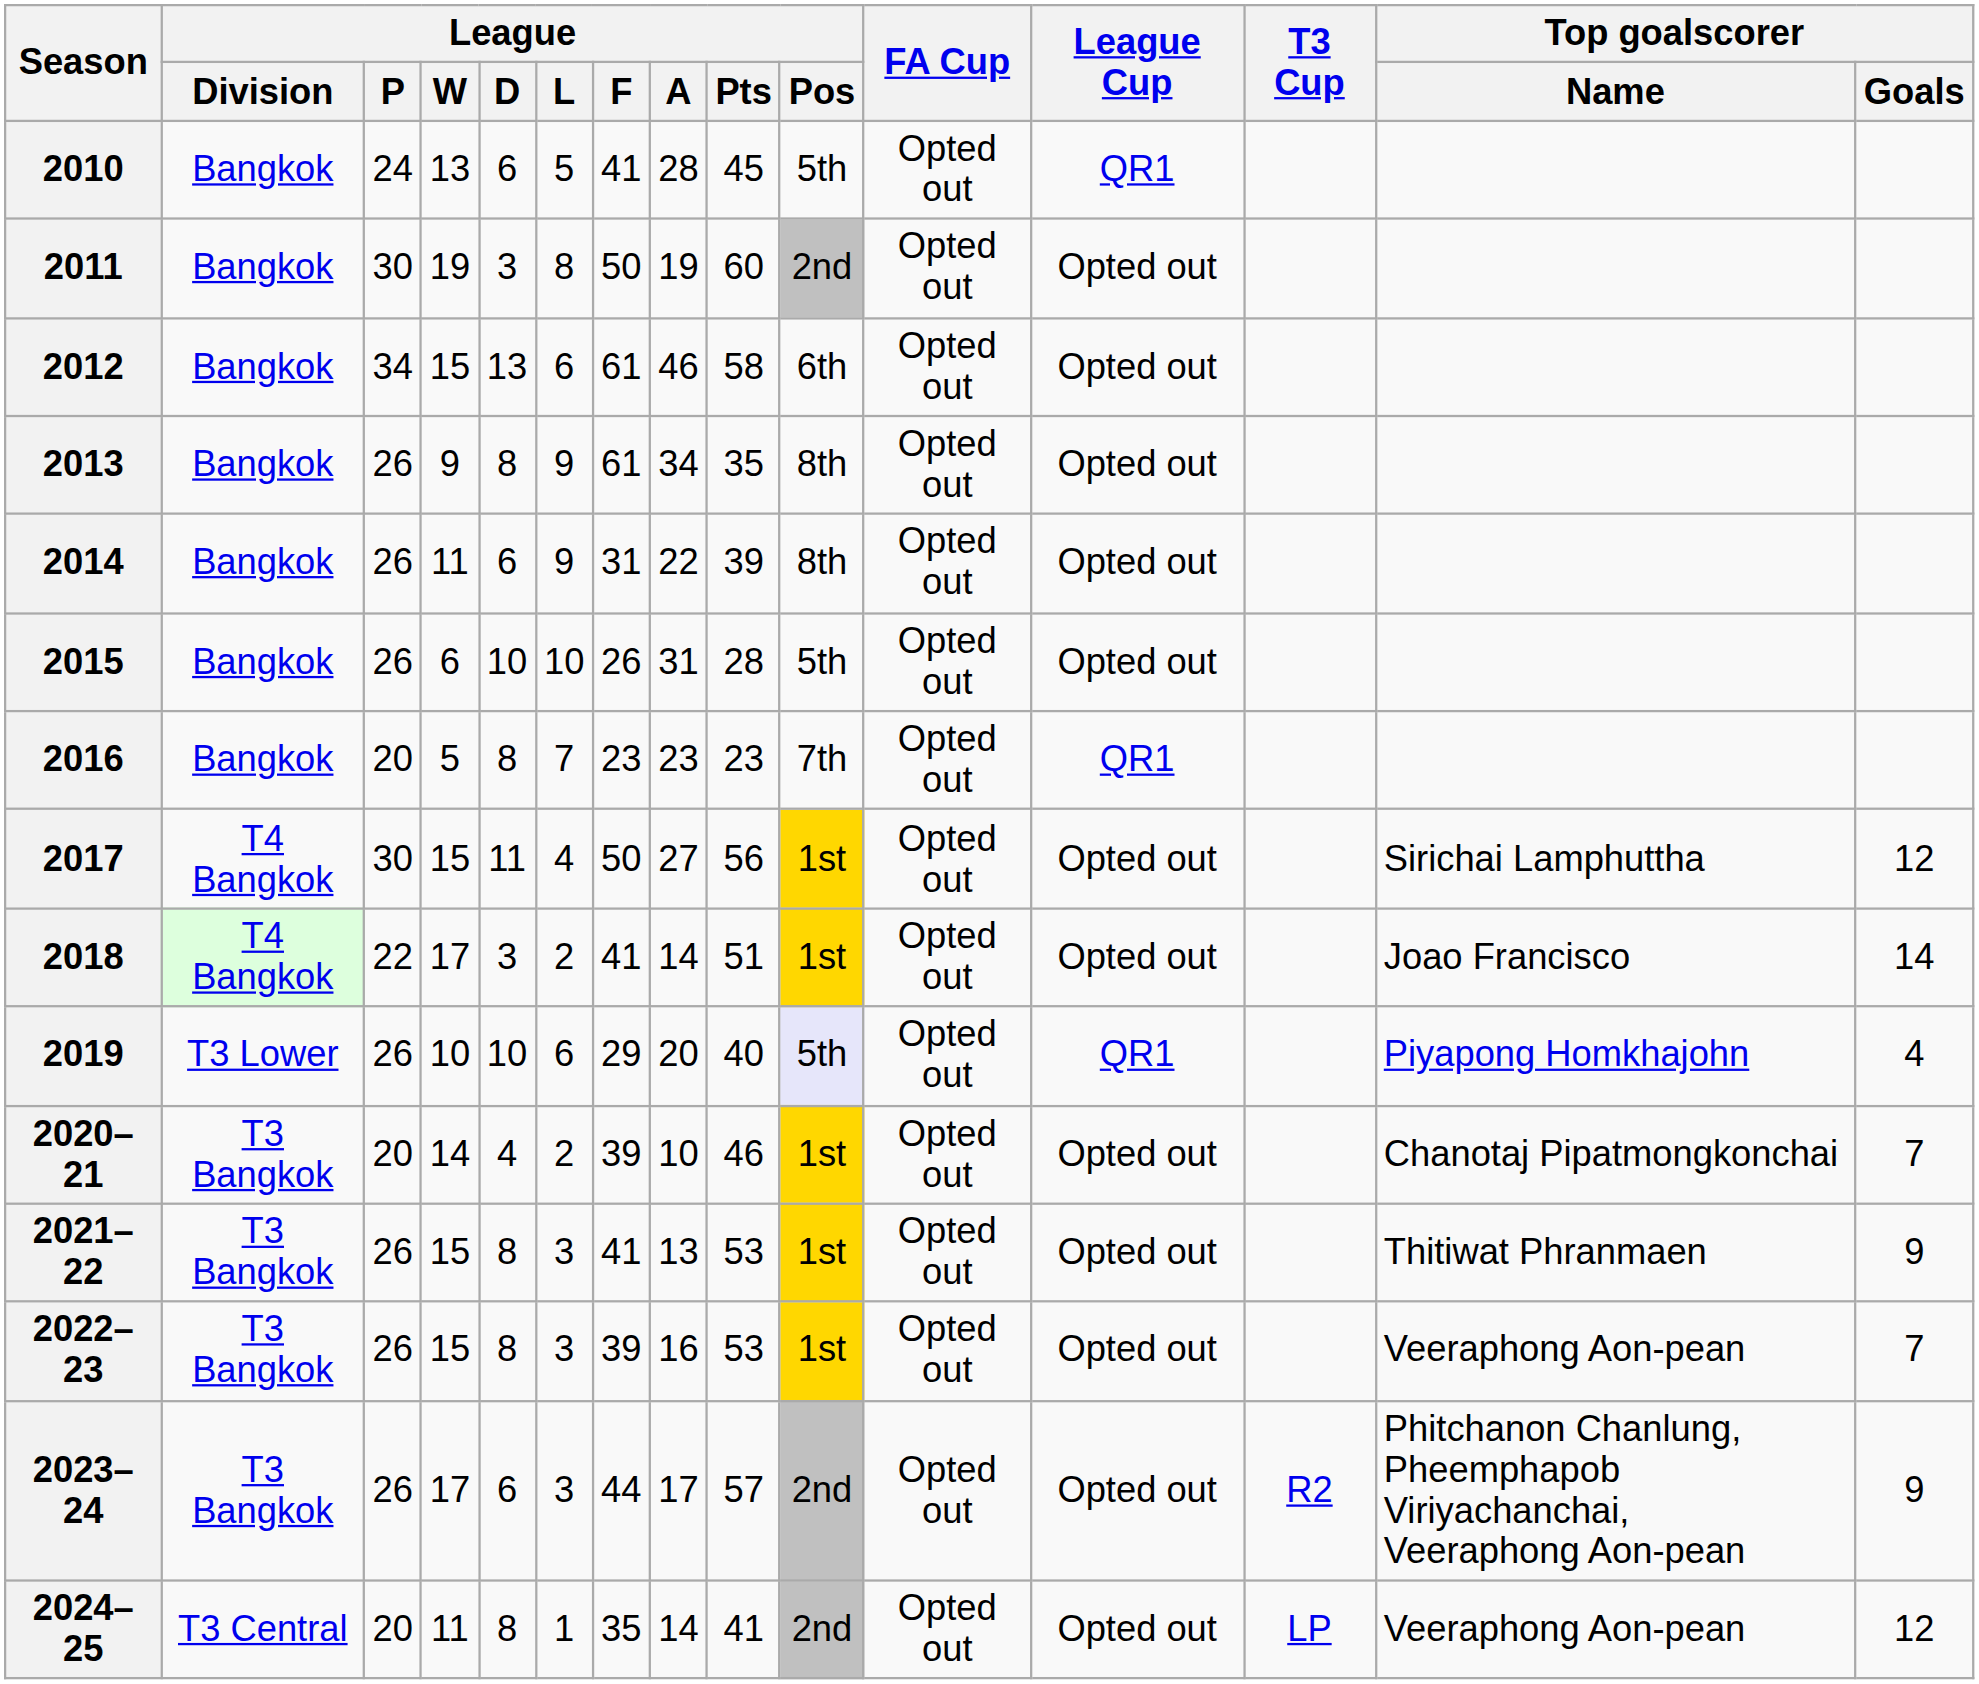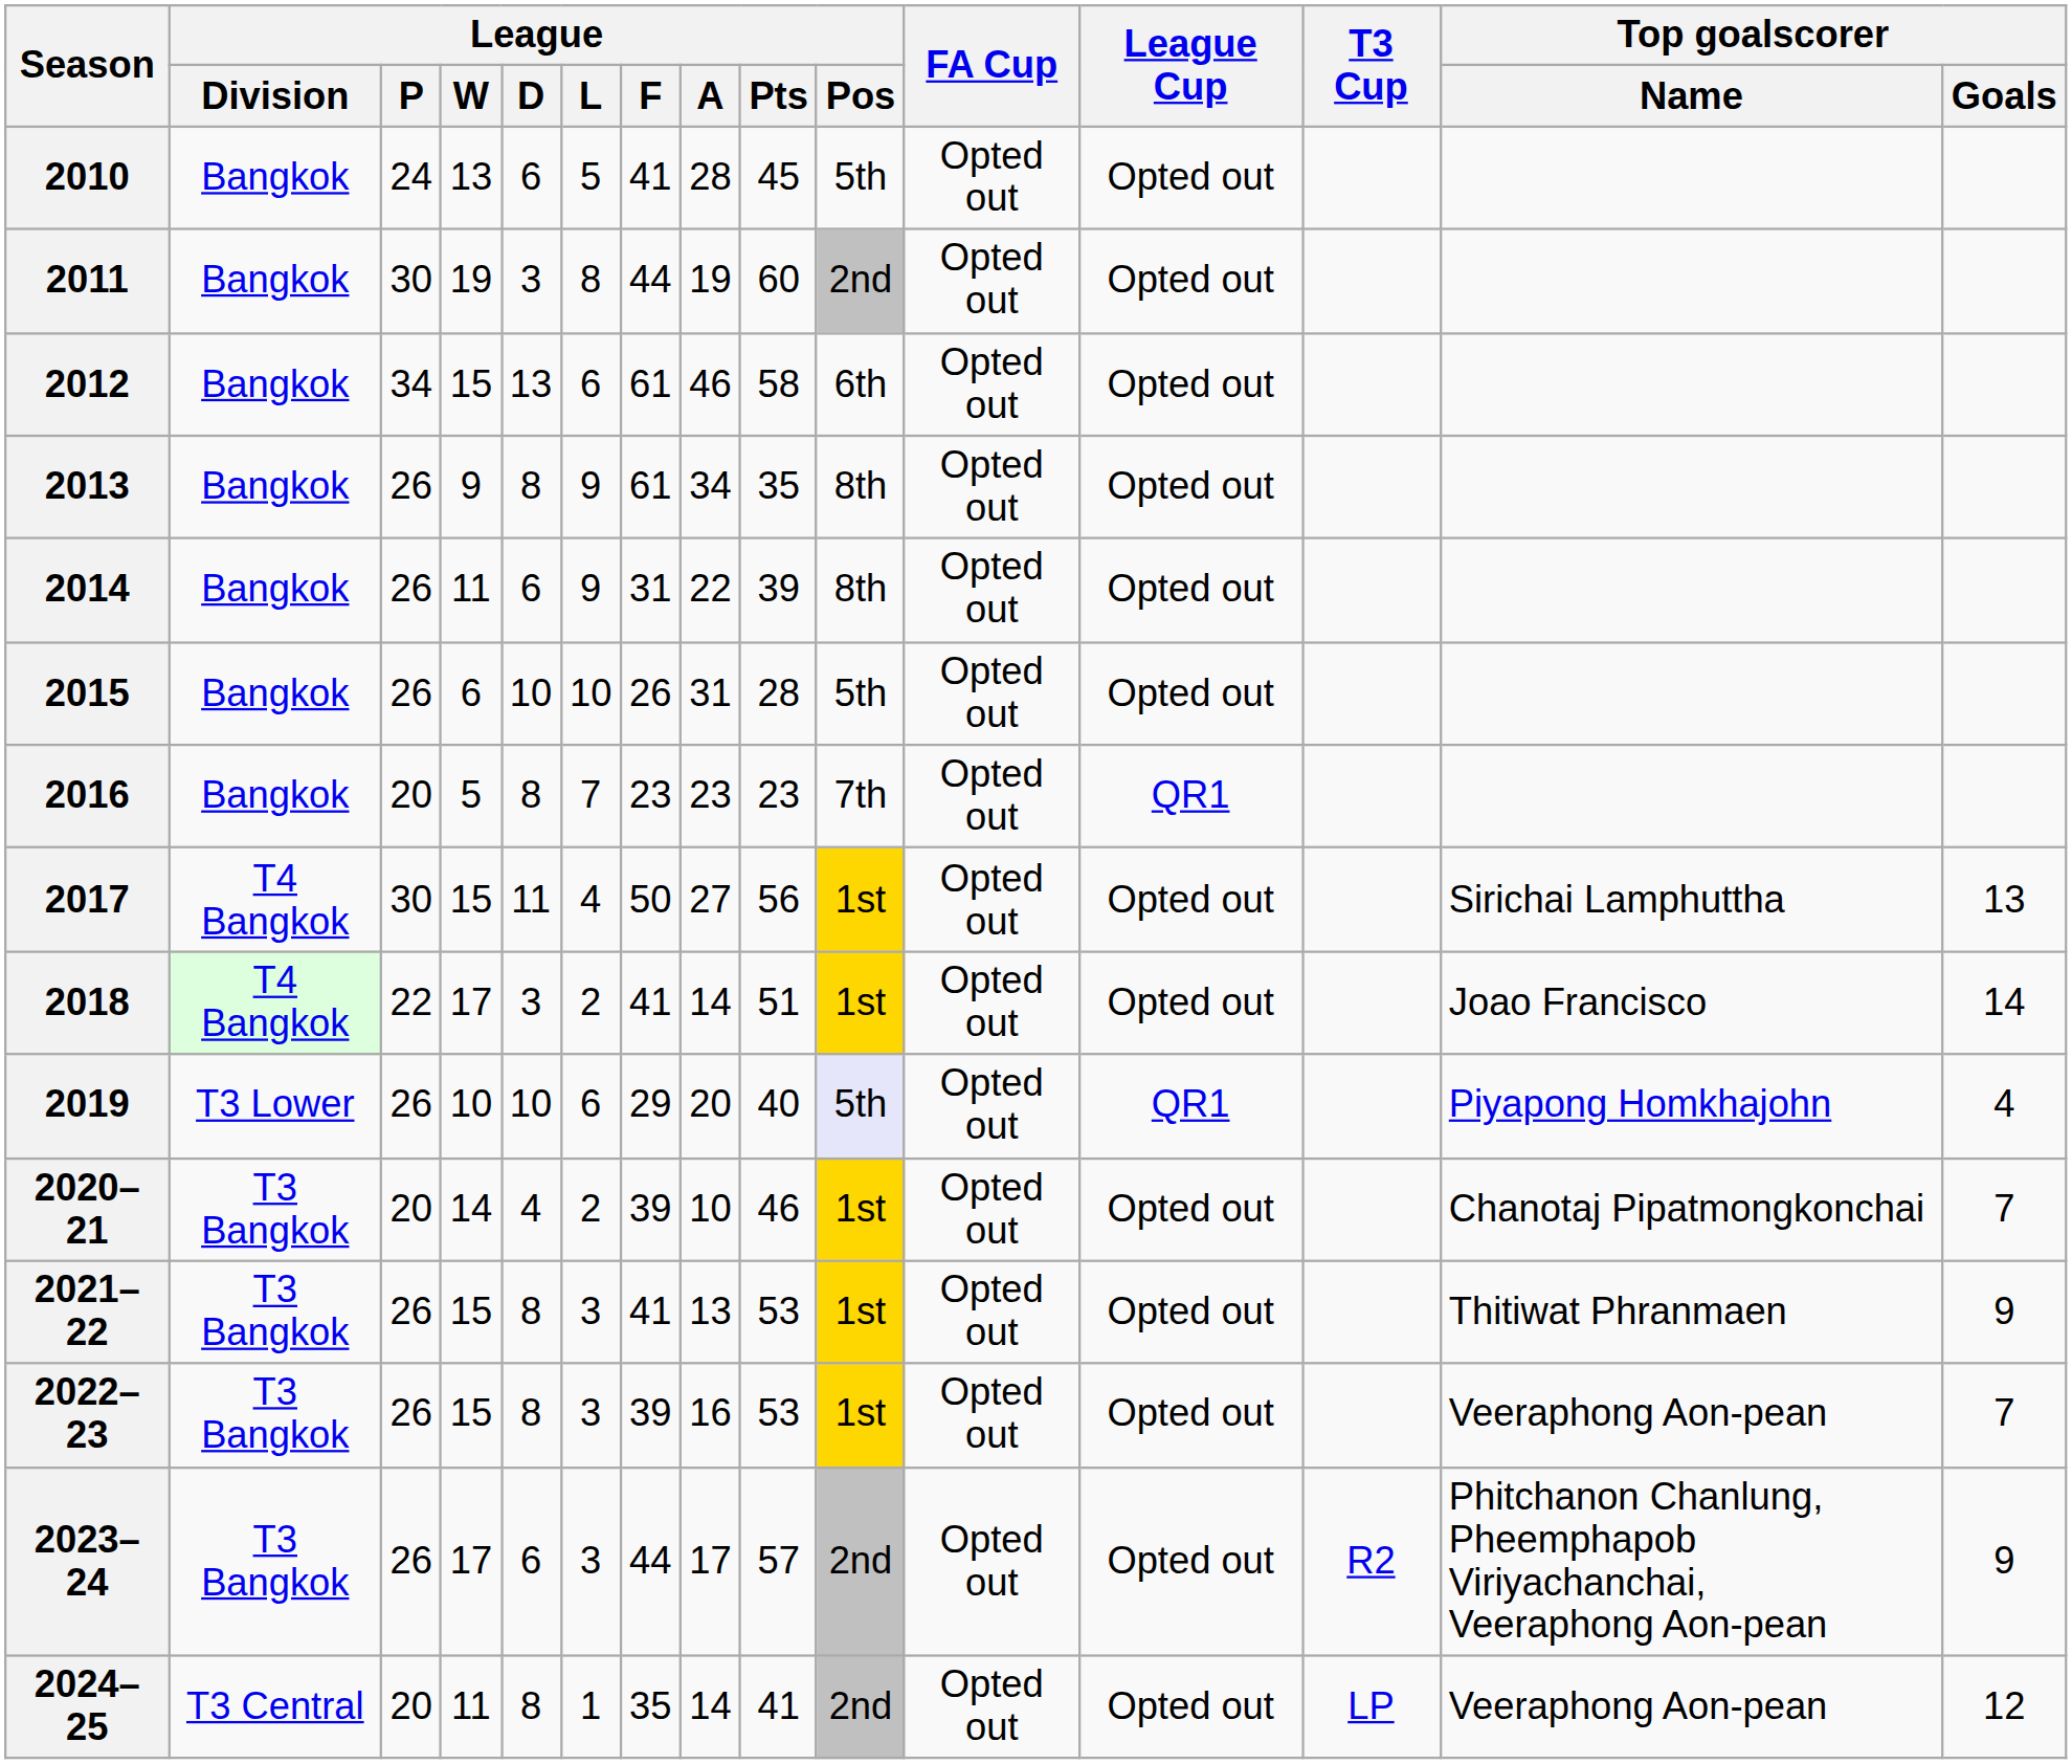2010 | League Cup: QR1 -> Opted out
2011 | League / F: 50 -> 44
2017 | Top goalscorer / Goals: 12 -> 13
